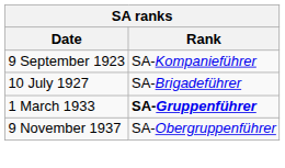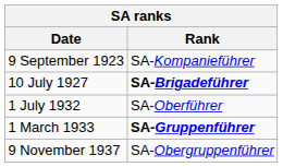10 July 1927 | Rank: normal -> bold
+ row: 1 July 1932 | SA-Oberführer
